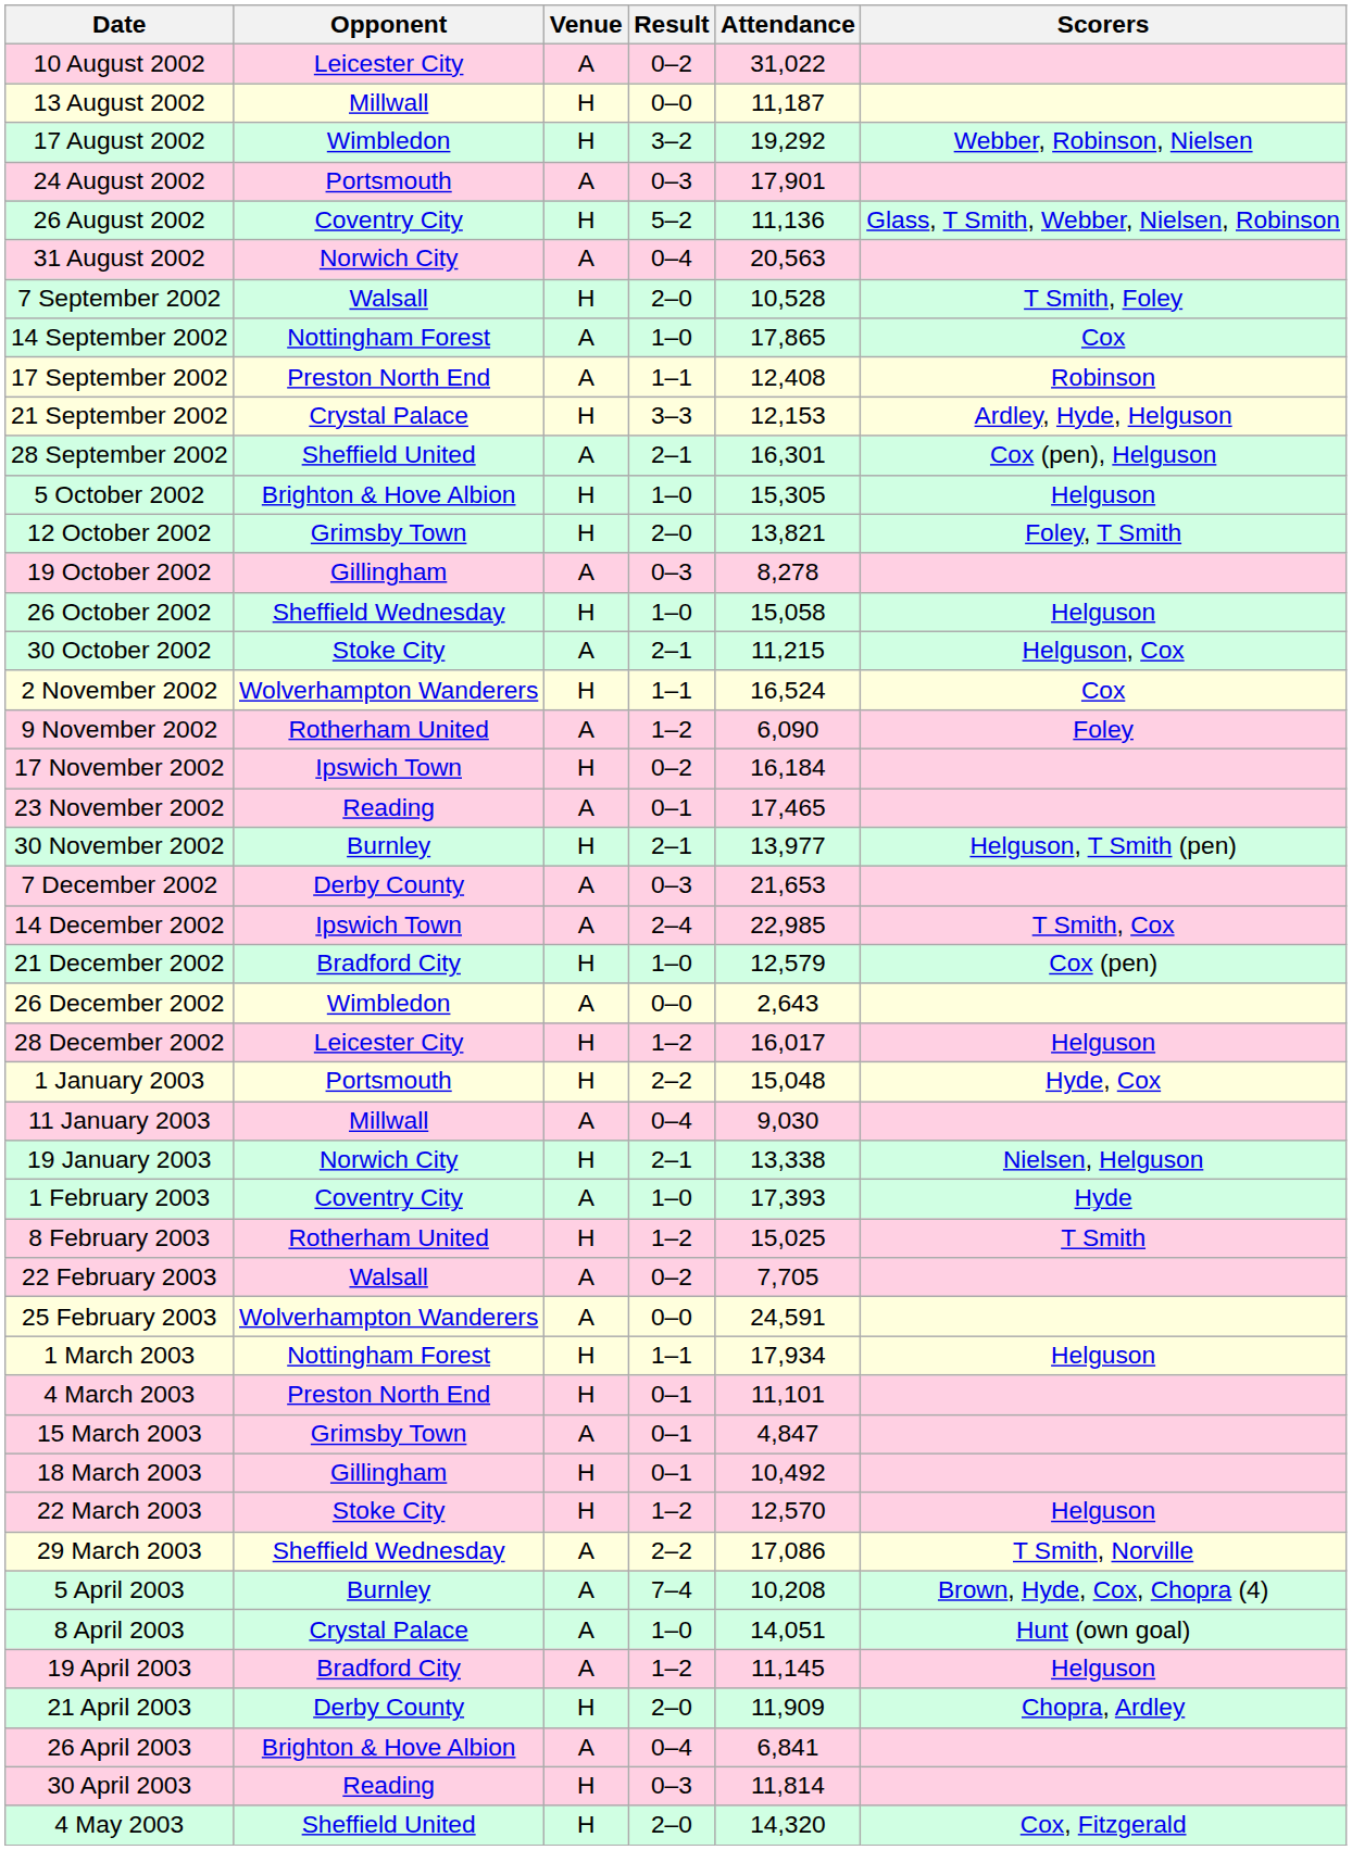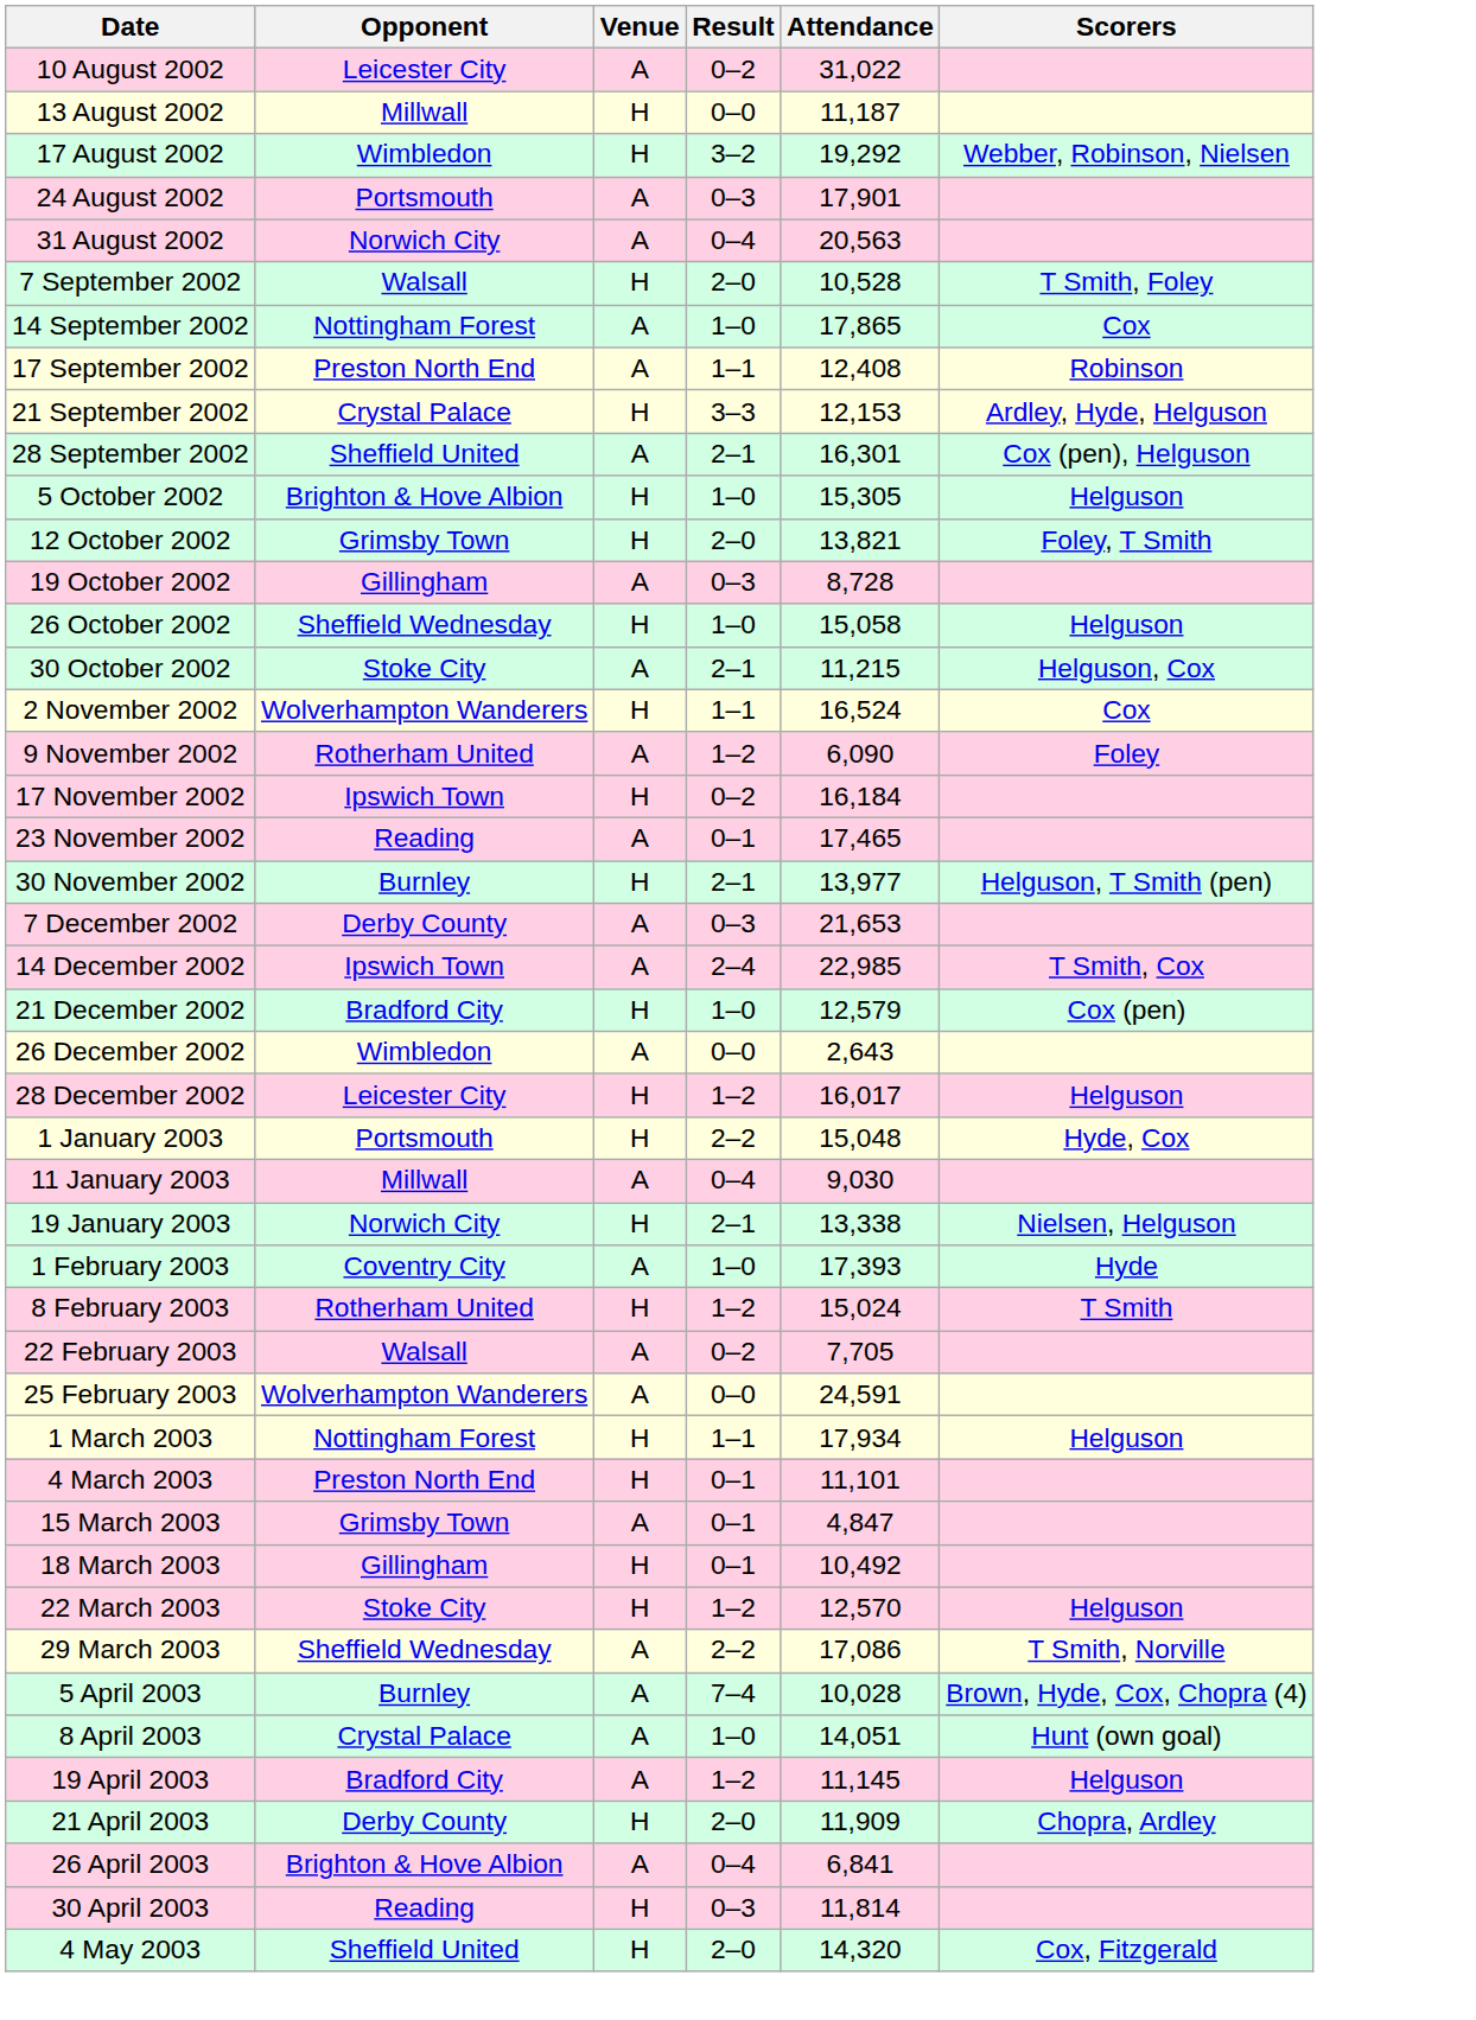- row: 26 August 2002 | Coventry City | H | 5–2 | 11,136 | Glass, T Smith, Webber, Nielsen, Robinson
19 October 2002 | Attendance: 8,278 -> 8,728
8 February 2003 | Attendance: 15,025 -> 15,024
5 April 2003 | Attendance: 10,208 -> 10,028
